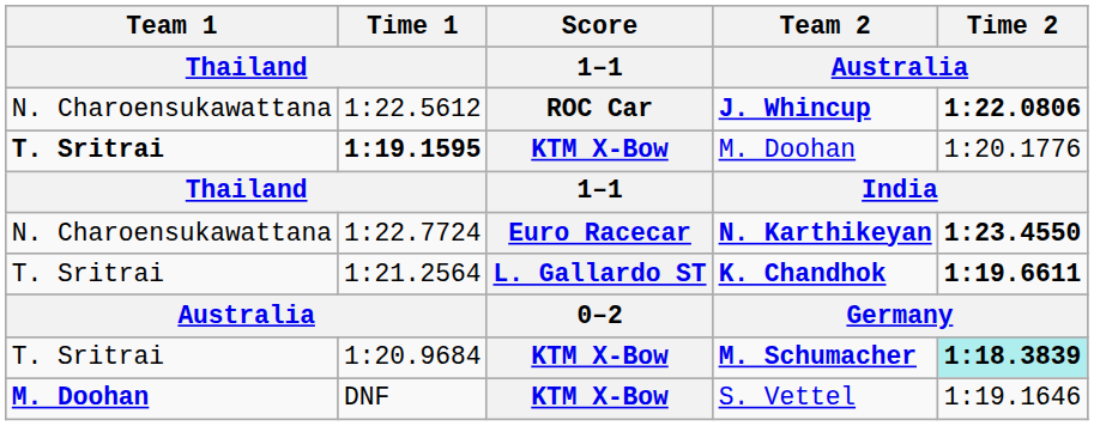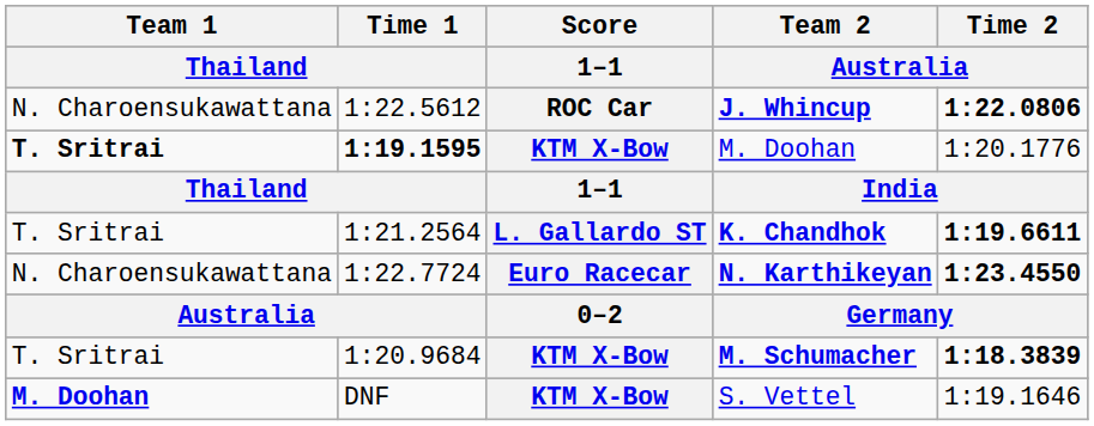rows swapped: N. Karthikeyan <-> K. Chandhok
M. Schumacher | Time 2 / Australia: paleturquoise background -> no background
